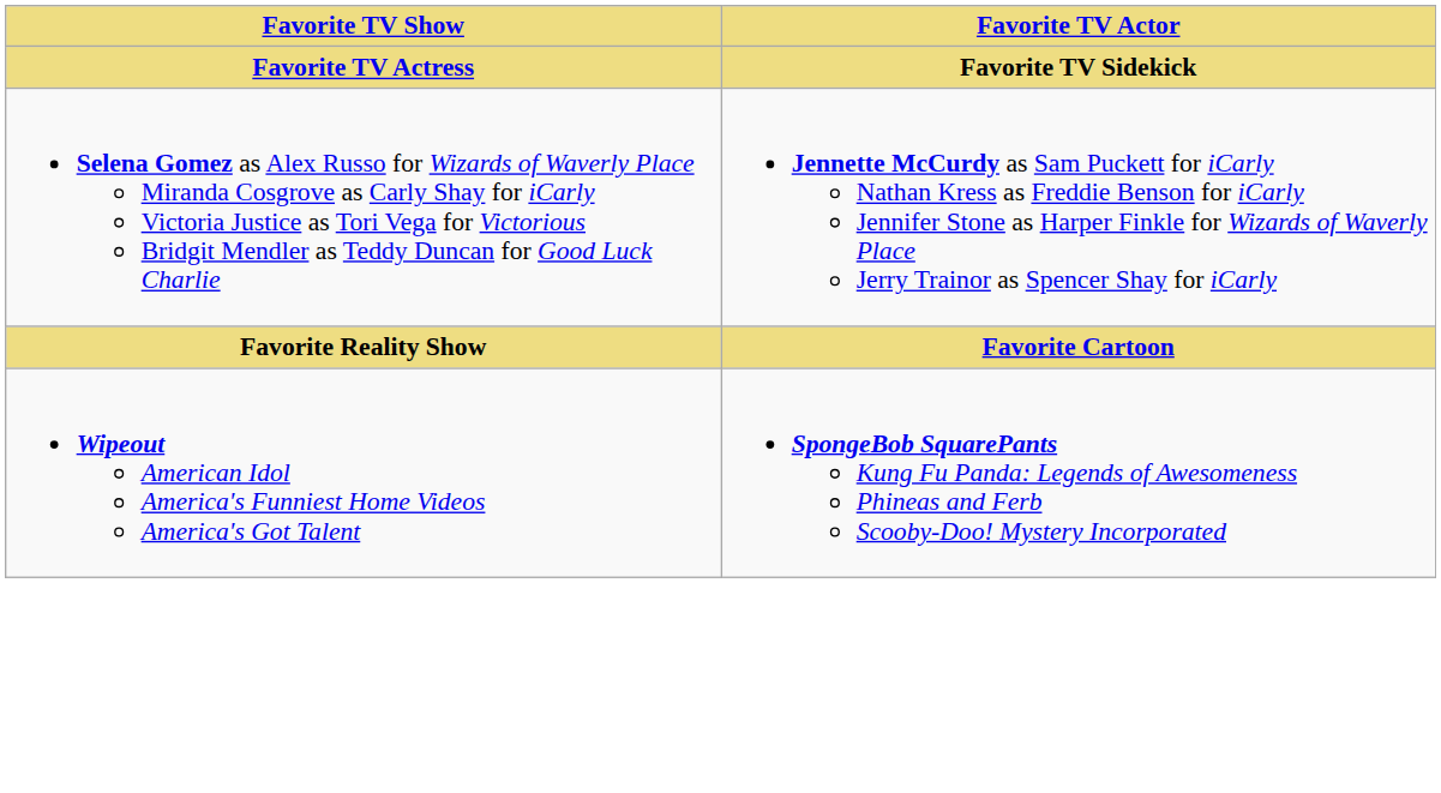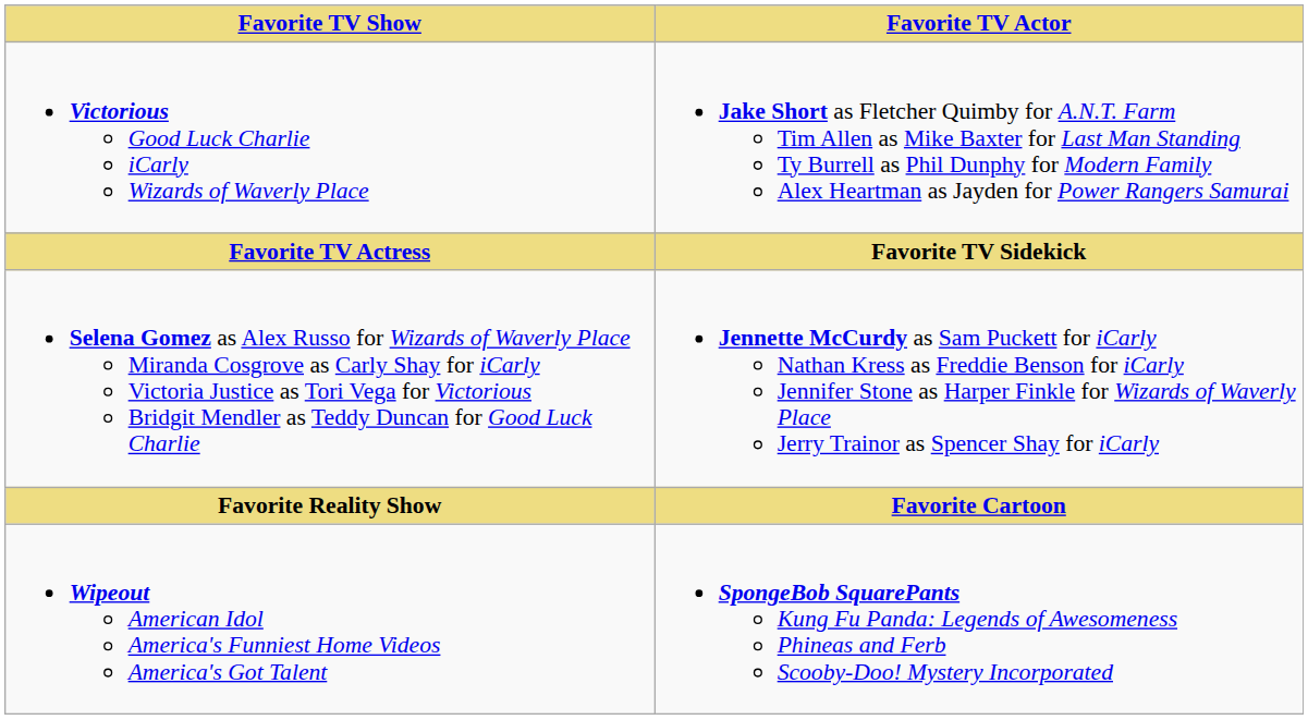+ row: Victorious Good Luck Charlie iCarly Wizards of Waverly Place | Jake Short as Fletcher Quimby for A.N.T. Farm Tim Allen as Mike Baxter for Last Man Standing Ty Burrell as Phil Dunphy for Modern Family Alex Heartman as Jayden for Power Rangers Samurai
